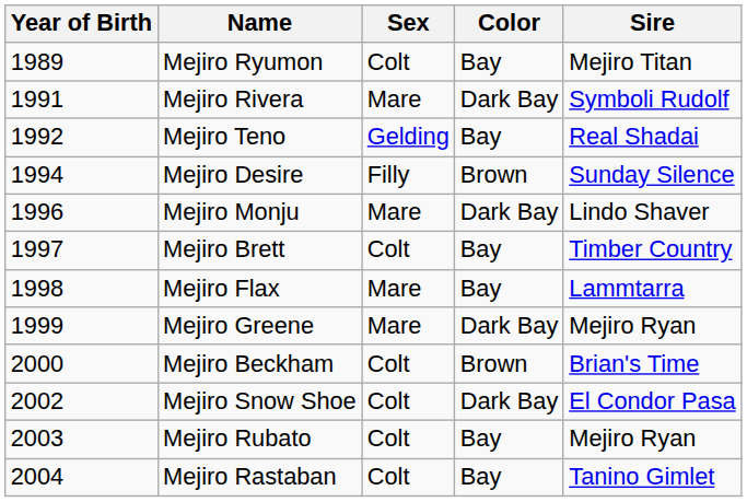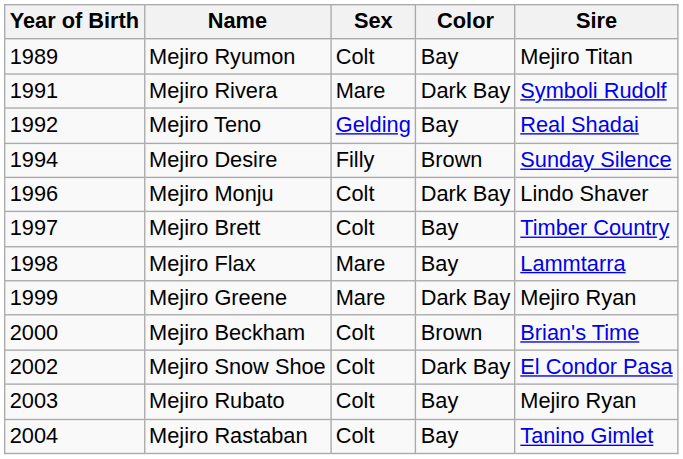Mejiro Monju | Sex: Mare -> Colt
